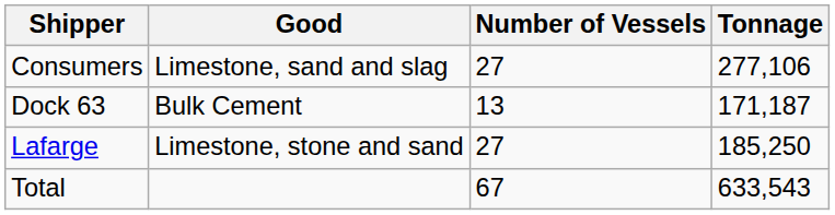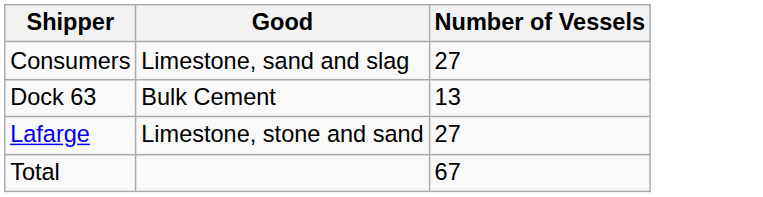- column: Tonnage | 277,106 | 171,187 | 185,250 | 633,543
